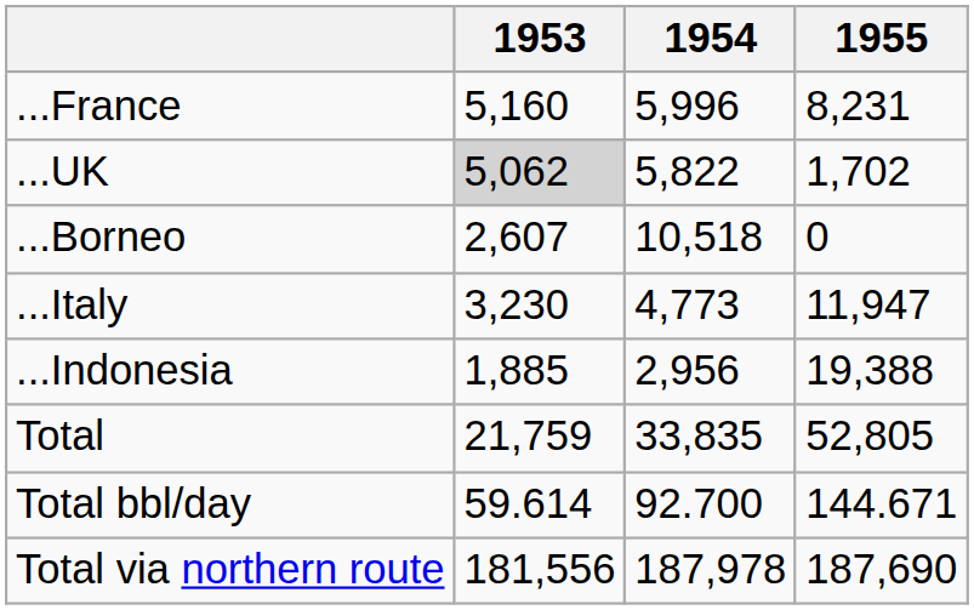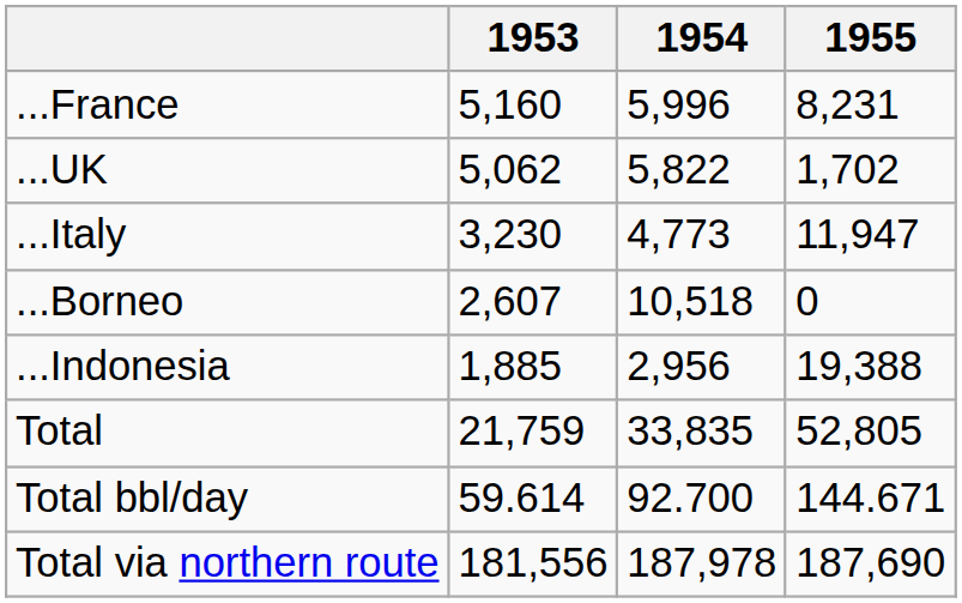...UK | 1953: lightgrey background -> no background
rows swapped: ...Italy <-> ...Borneo
